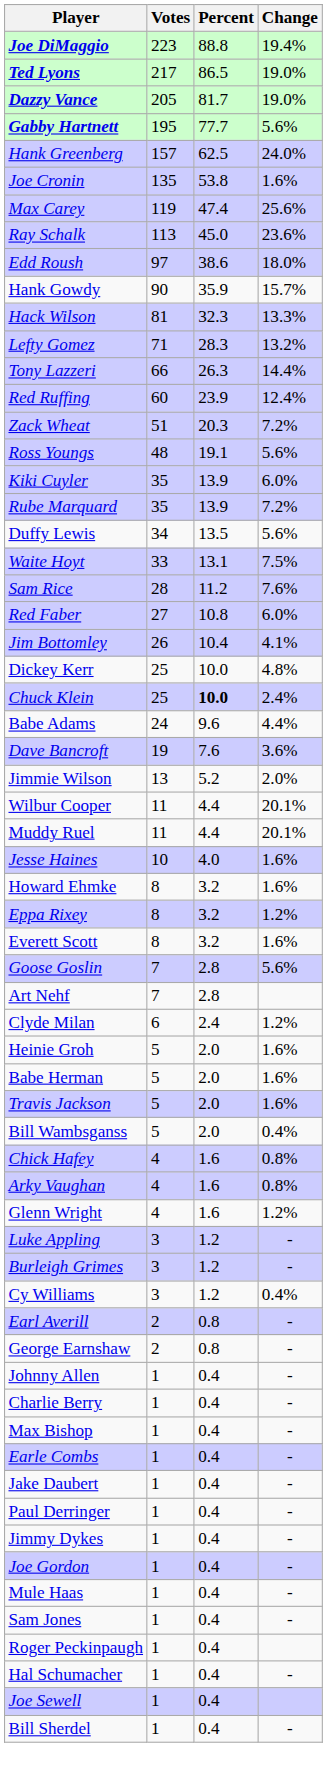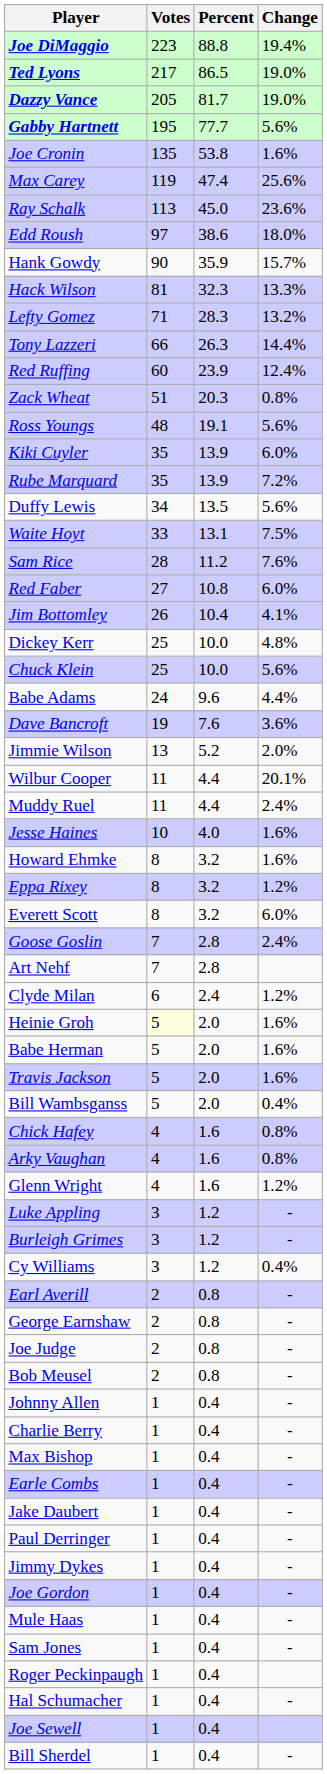- row: Hank Greenberg | 157 | 62.5 | 24.0%
Zack Wheat | Change: 7.2% -> 0.8%
Chuck Klein | Percent: bold -> normal
Chuck Klein | Change: 2.4% -> 5.6%
Muddy Ruel | Change: 20.1% -> 2.4%
Everett Scott | Change: 1.6% -> 6.0%
Goose Goslin | Change: 5.6% -> 2.4%
Heinie Groh | Votes: no background -> lightyellow background
+ row: Joe Judge | 2 | 0.8 | -
+ row: Bob Meusel | 2 | 0.8 | -
